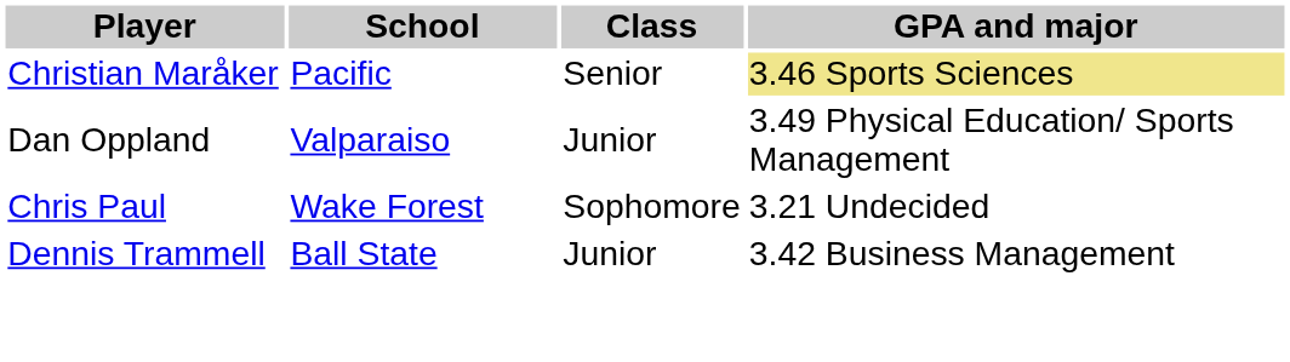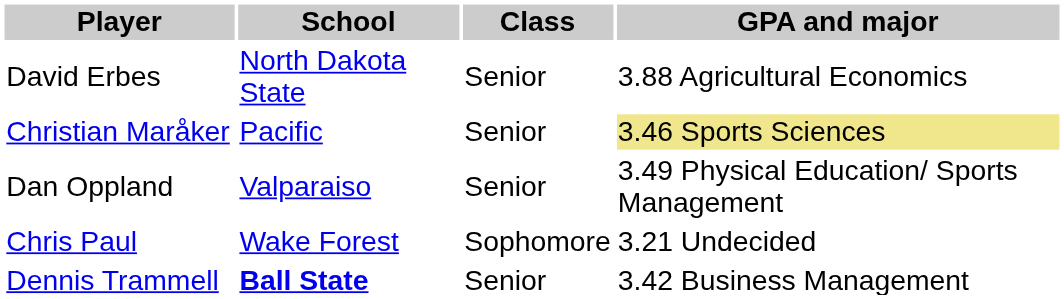+ row: David Erbes | North Dakota State | Senior | 3.88 Agricultural Economics
Dan Oppland | Class: Junior -> Senior
Dennis Trammell | School: normal -> bold
Dennis Trammell | Class: Junior -> Senior
